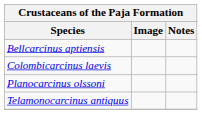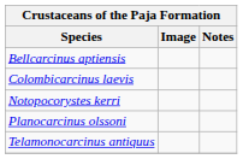+ row: Notopocorystes kerri
